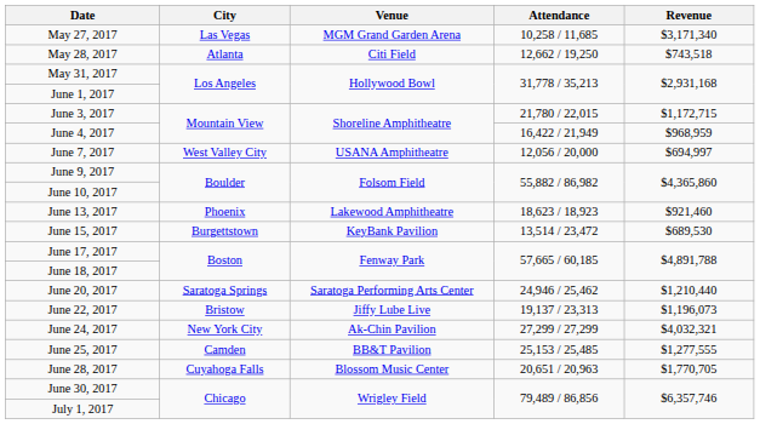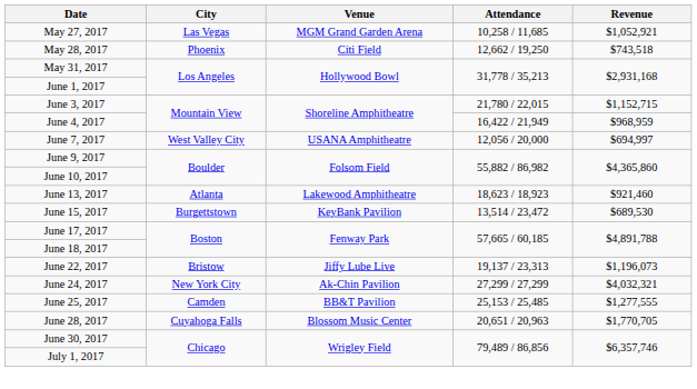May 27, 2017 | Revenue: $3,171,340 -> $1,052,921
May 28, 2017 | City: Atlanta -> Phoenix
June 3, 2017 | Revenue: $1,172,715 -> $1,152,715
June 13, 2017 | City: Phoenix -> Atlanta
- row: June 20, 2017 | Saratoga Springs | Saratoga Performing Arts Center | 24,946 / 25,462 | $1,210,440
